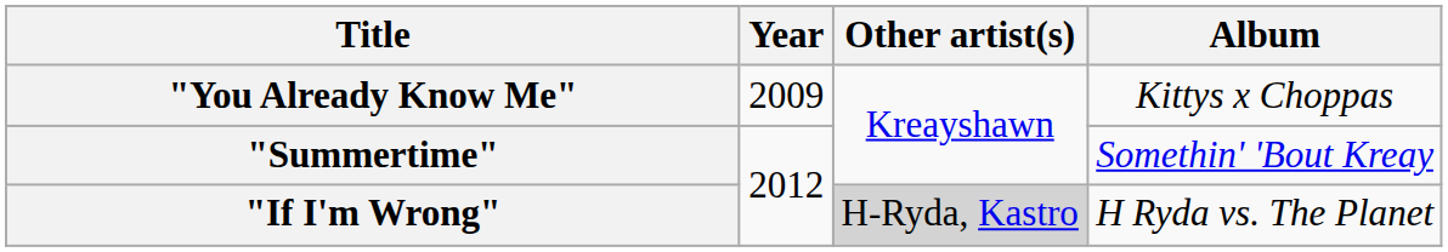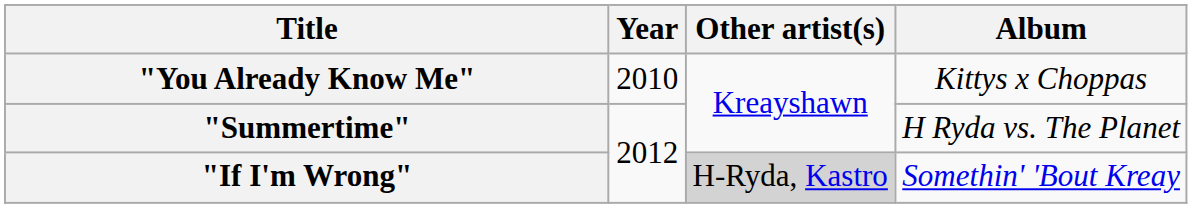"You Already Know Me" | Year: 2009 -> 2010
"Summertime" | Album: Somethin' 'Bout Kreay -> H Ryda vs. The Planet
"If I'm Wrong" | Album: H Ryda vs. The Planet -> Somethin' 'Bout Kreay
